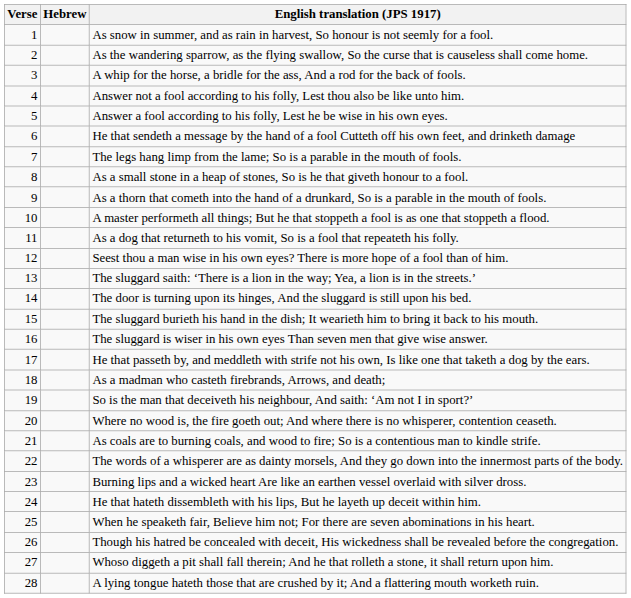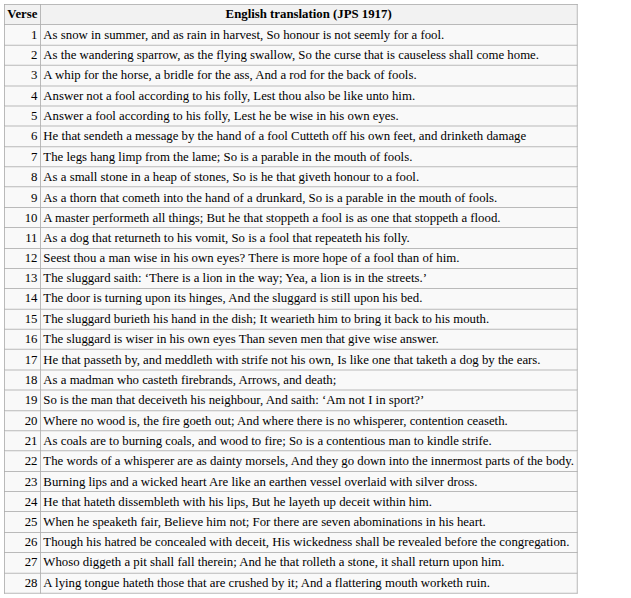- column: Hebrew
